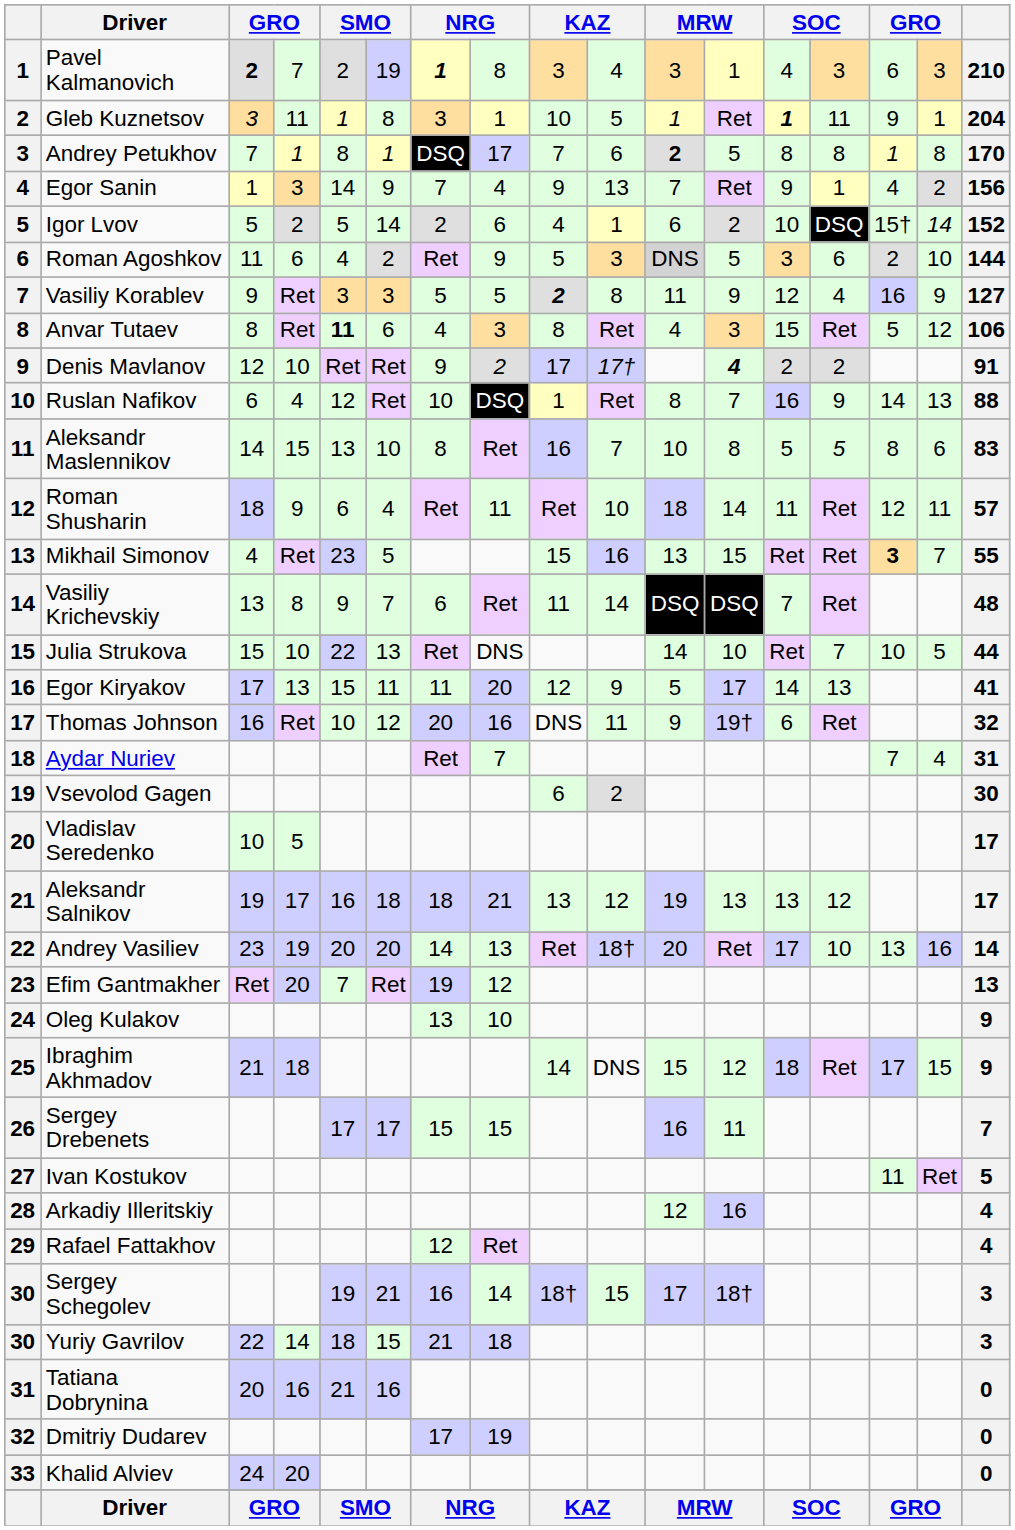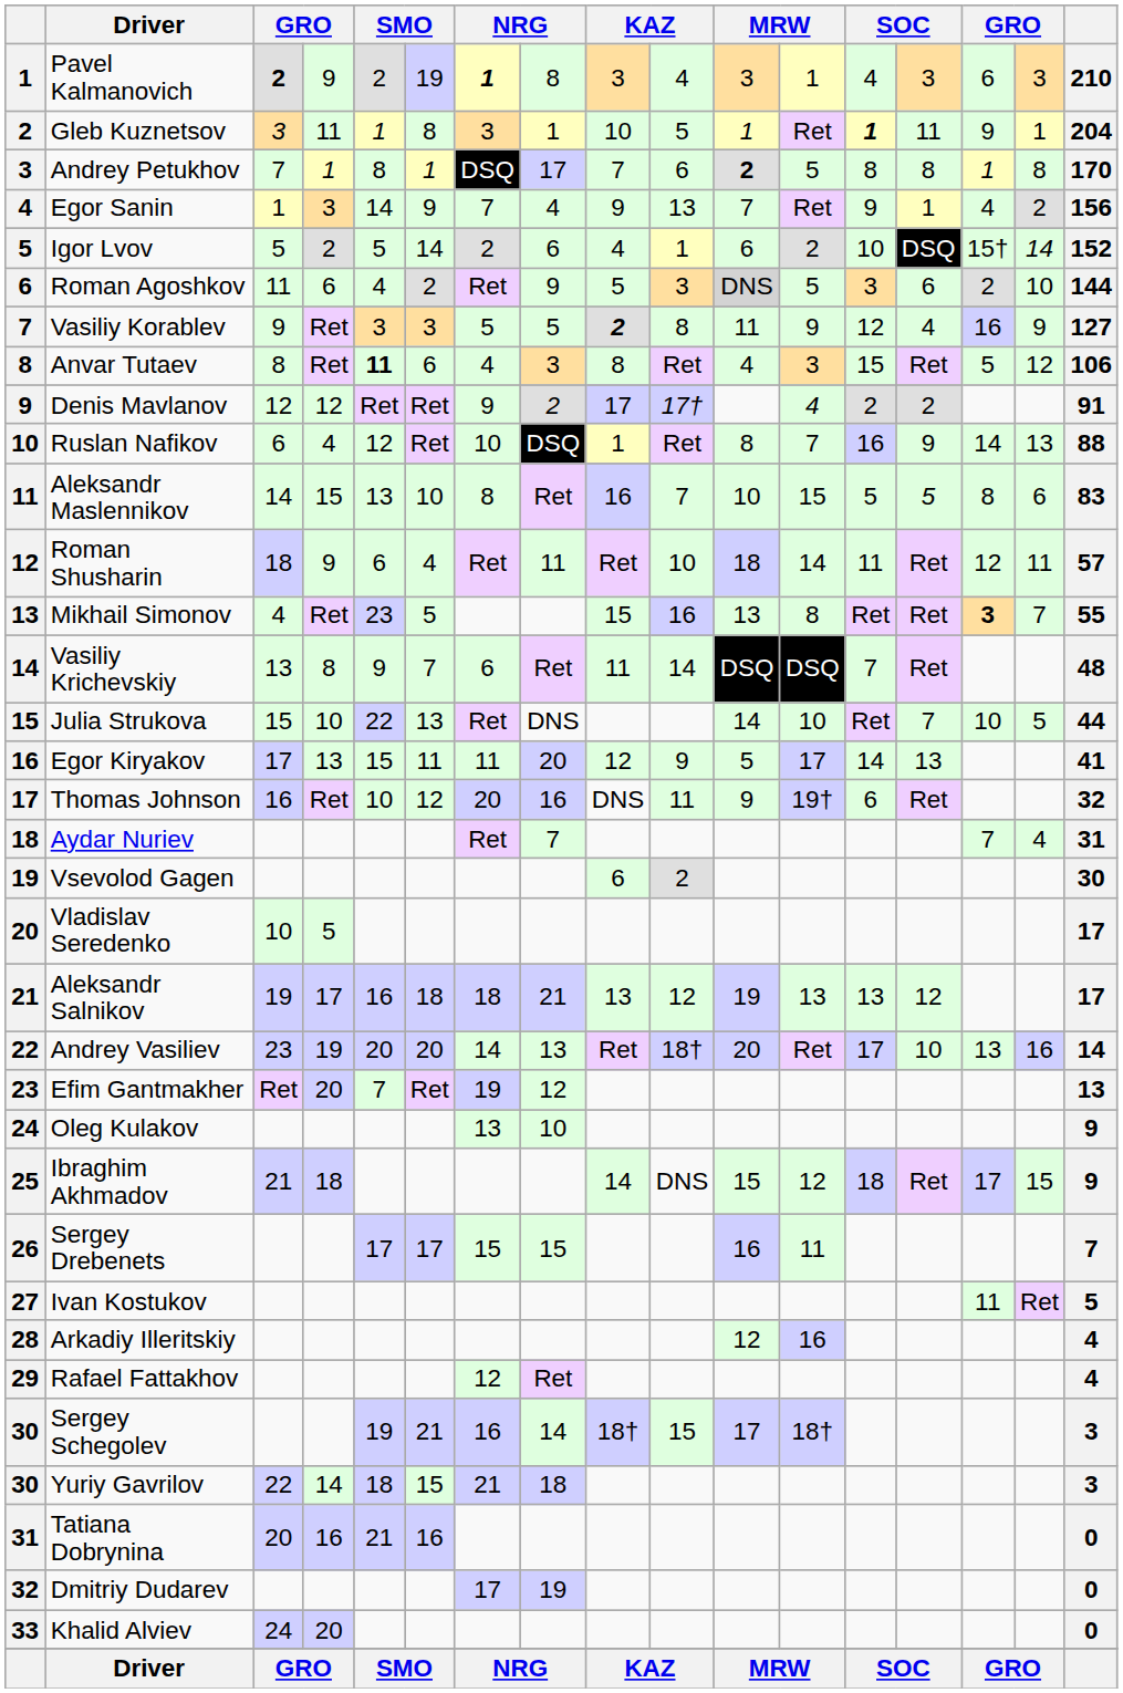Pavel Kalmanovich | column 4: 7 -> 9
Denis Mavlanov | column 4: 10 -> 12
Denis Mavlanov | column 12: bold -> normal
Aleksandr Maslennikov | column 12: 8 -> 15
Mikhail Simonov | column 12: 15 -> 8
